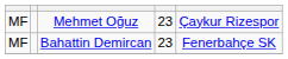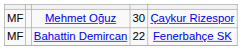Mehmet Oğuz | column 4: 23 -> 30
Bahattin Demircan | column 4: 23 -> 22
